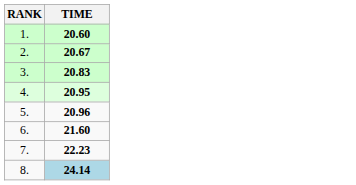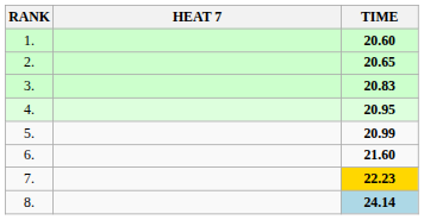+ column: HEAT 7
2. | TIME: 20.67 -> 20.65
5. | TIME: 20.96 -> 20.99
7. | TIME: no background -> gold background
